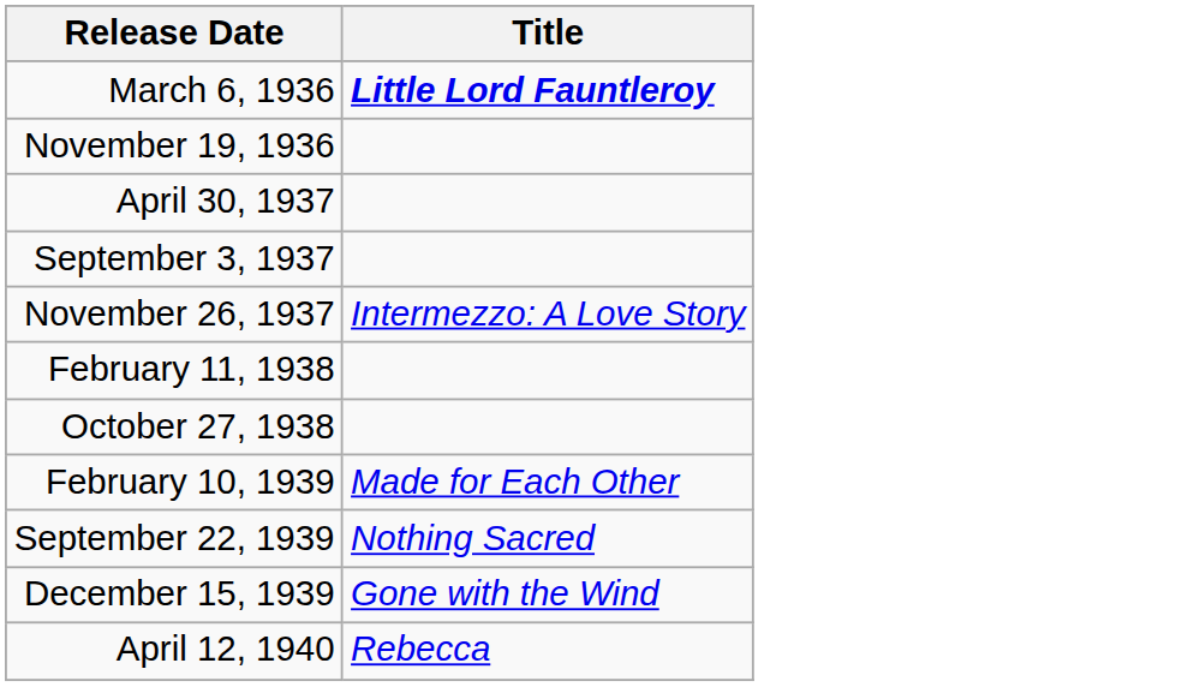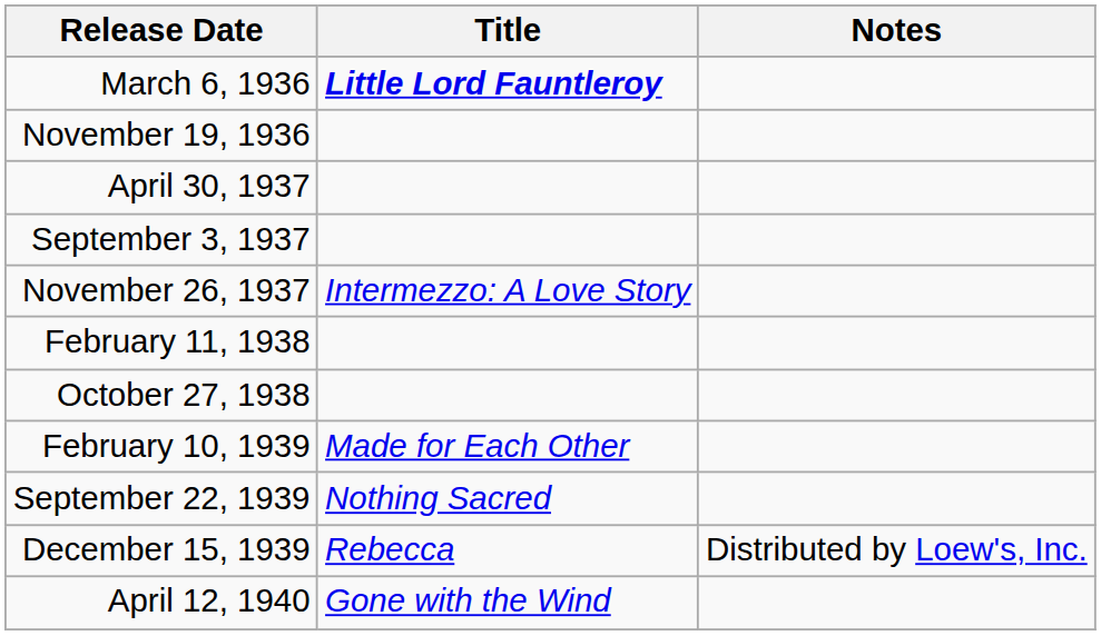+ column: Notes | Distributed by Loew's, Inc.
December 15, 1939 | Title: Gone with the Wind -> Rebecca
April 12, 1940 | Title: Rebecca -> Gone with the Wind
